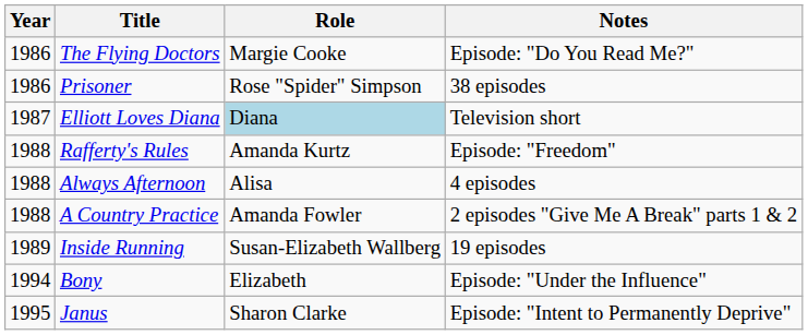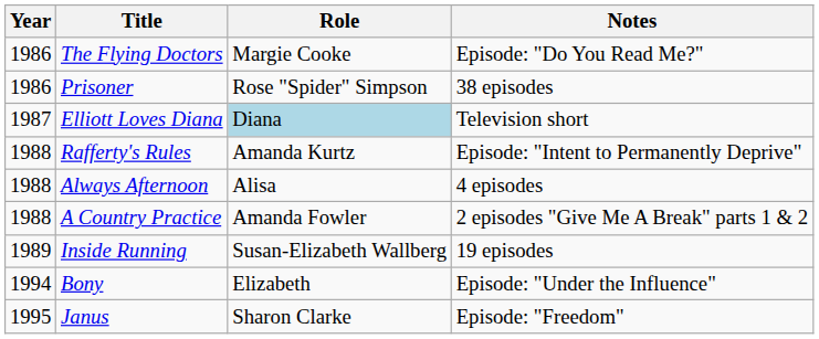Rafferty's Rules | Notes: Episode: "Freedom" -> Episode: "Intent to Permanently Deprive"
Janus | Notes: Episode: "Intent to Permanently Deprive" -> Episode: "Freedom"
